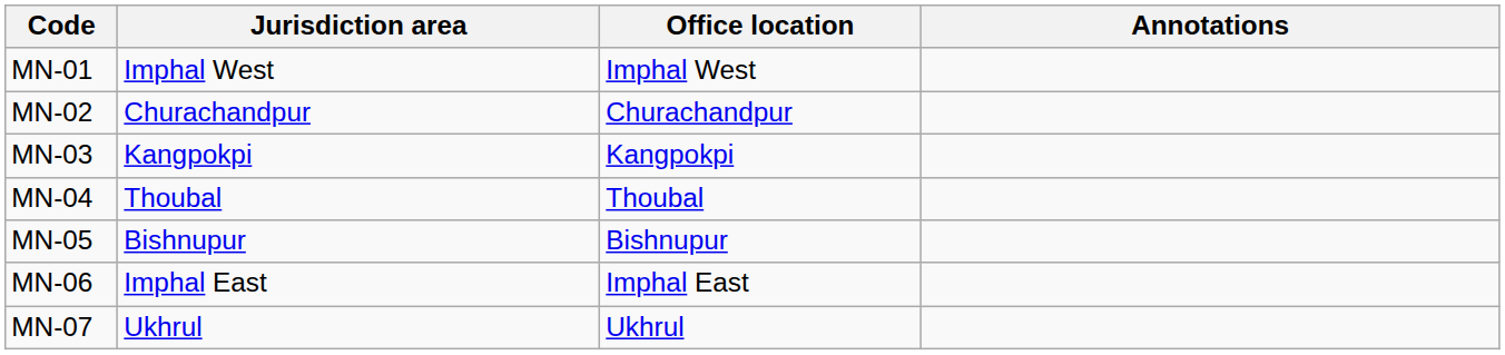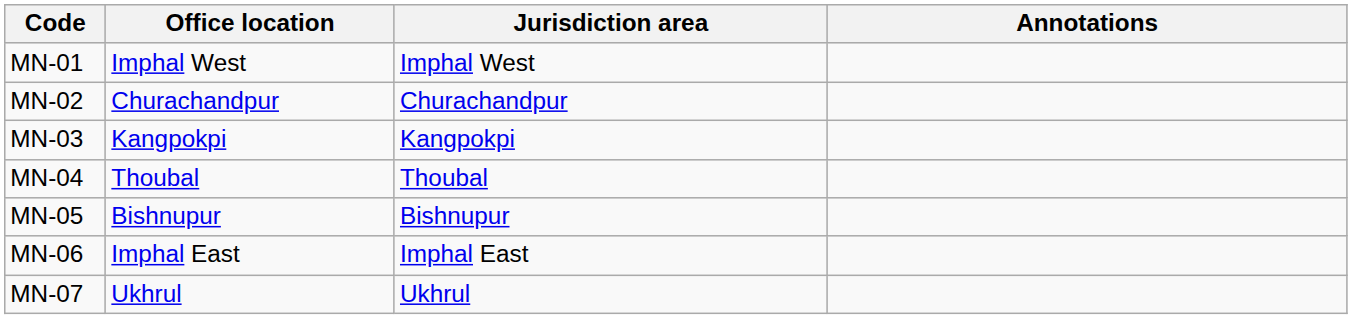columns swapped: Office location <-> Jurisdiction area
